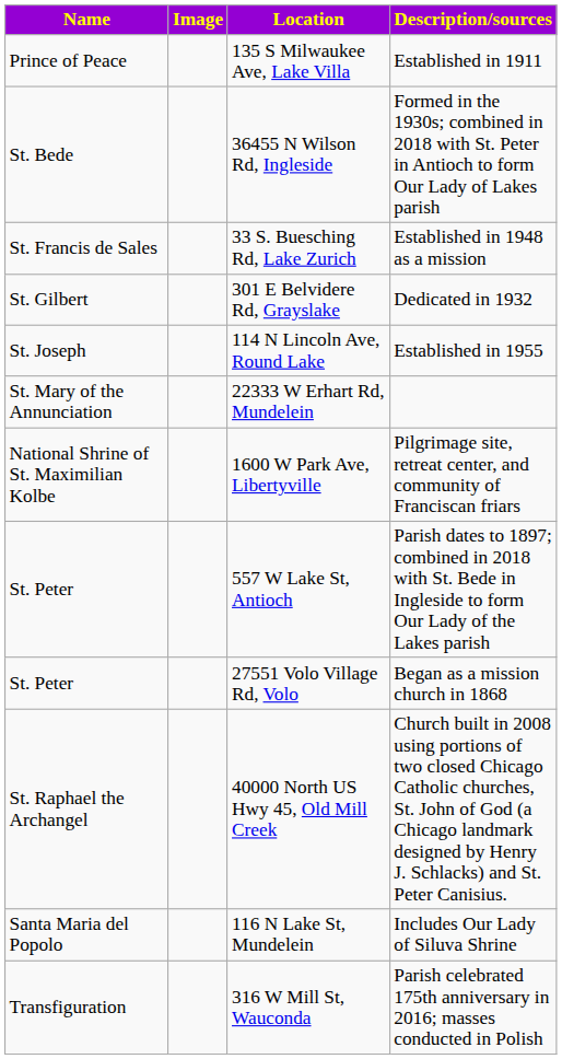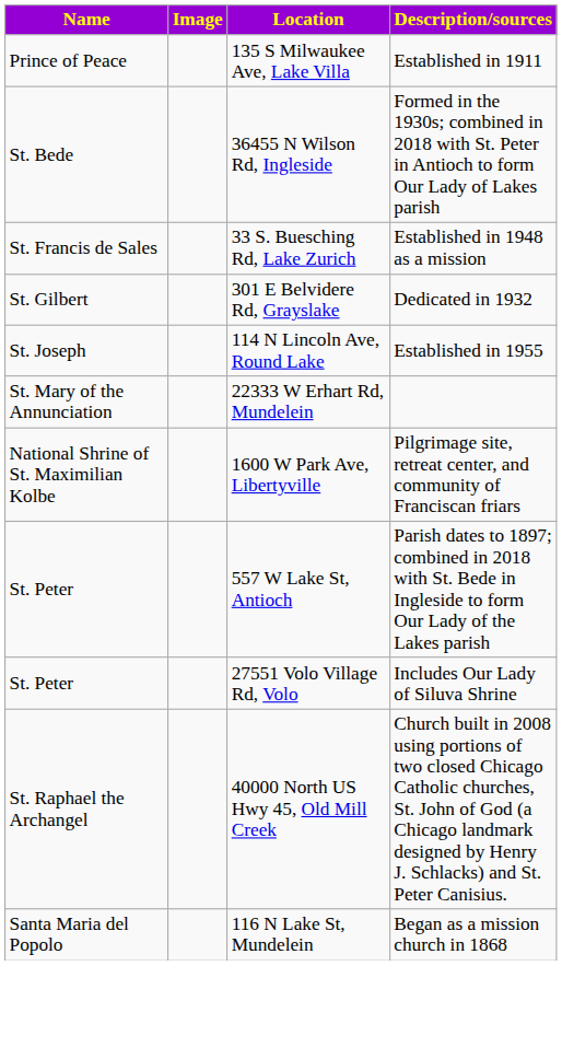27551 Volo Village Rd, Volo | Description/sources: Began as a mission church in 1868 -> Includes Our Lady of Siluva Shrine
116 N Lake St, Mundelein | Description/sources: Includes Our Lady of Siluva Shrine -> Began as a mission church in 1868
- row: Transfiguration | 316 W Mill St, Wauconda | Parish celebrated 175th anniversary in 2016; masses conducted in Polish
